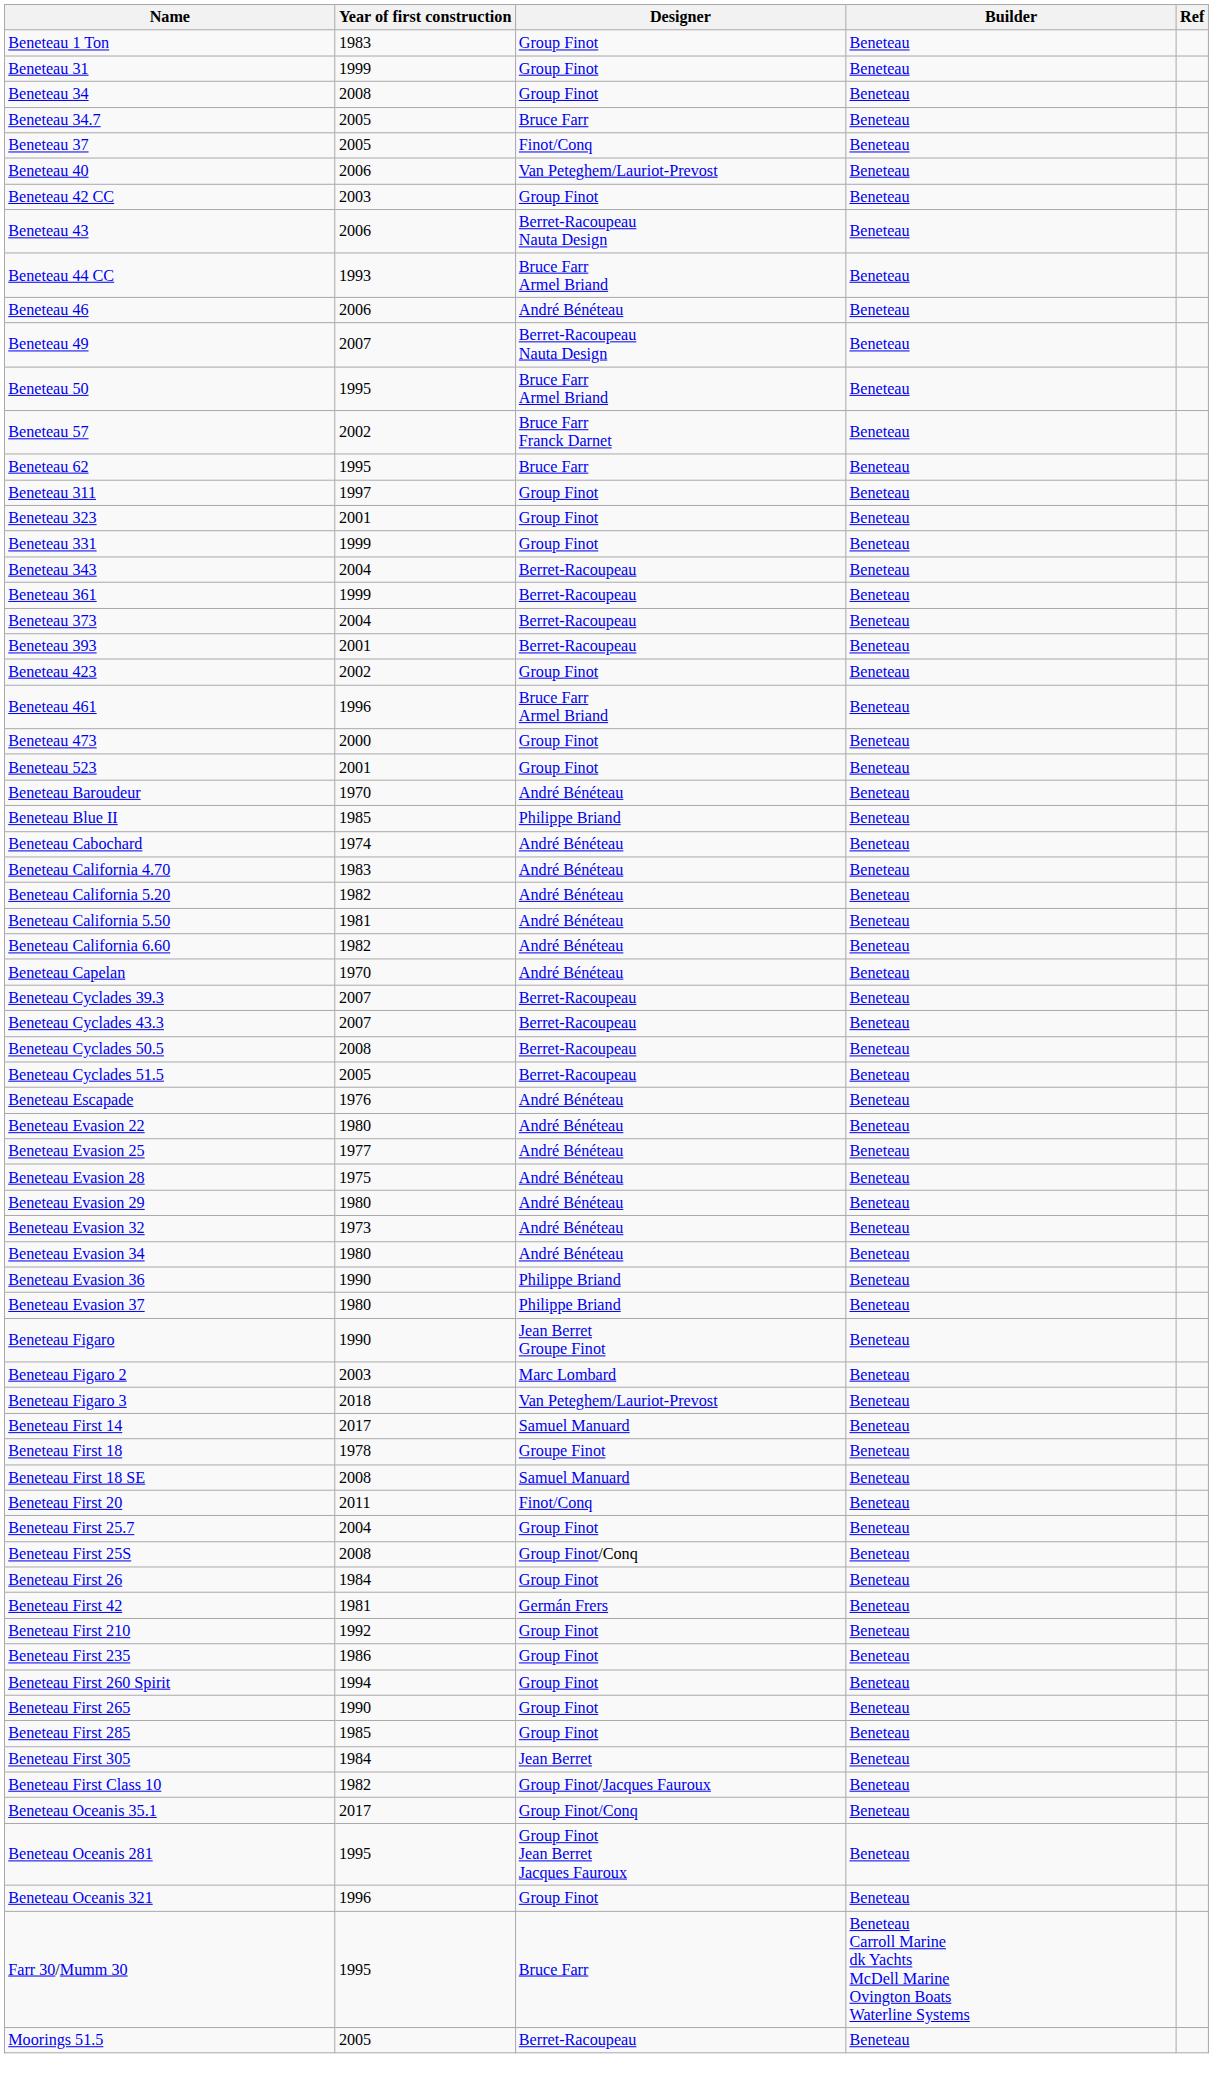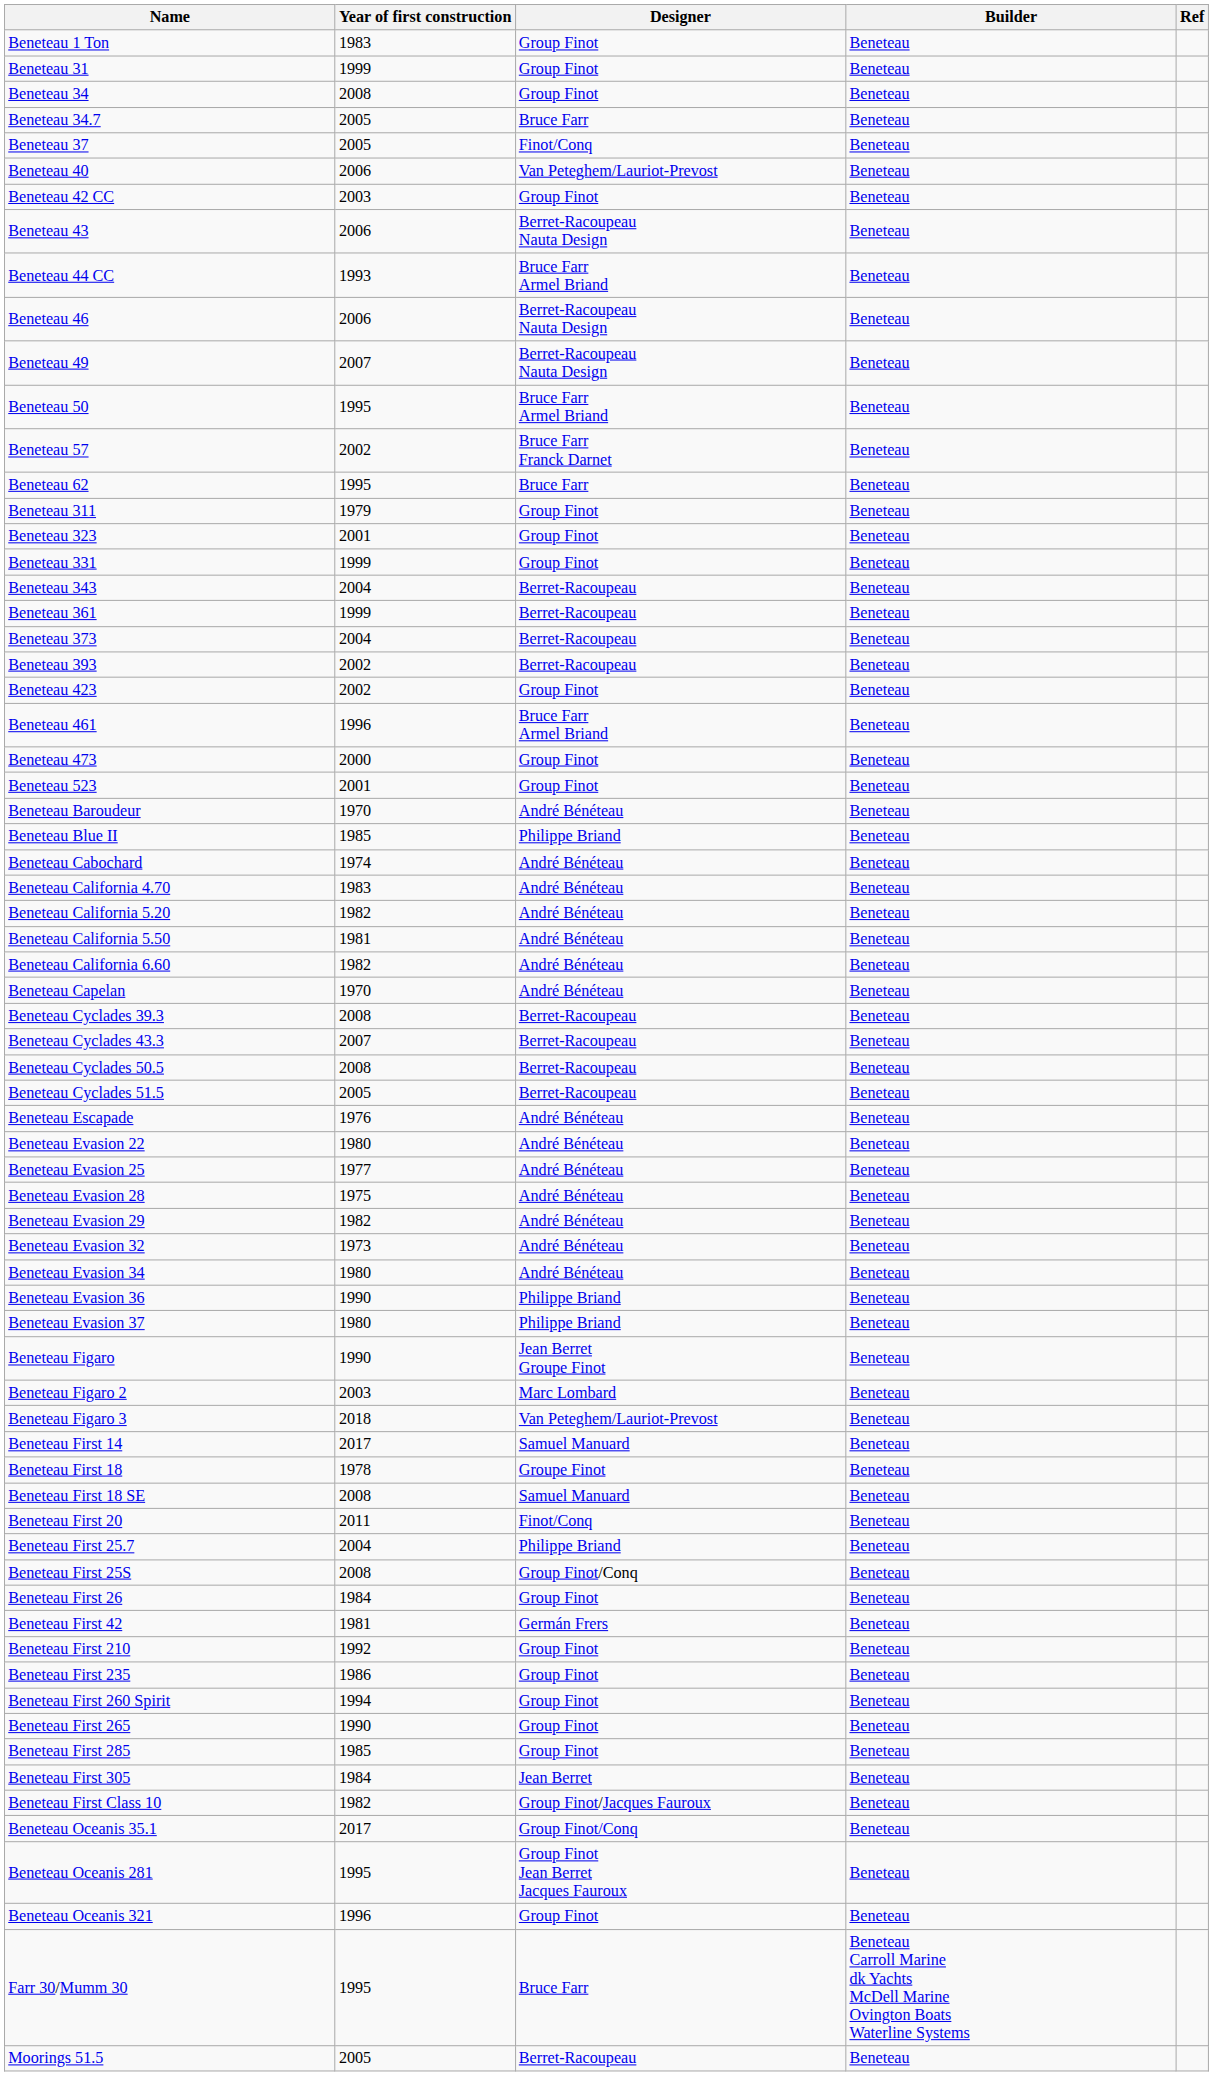Beneteau 46 | Designer: André Bénéteau -> Berret-Racoupeau Nauta Design
Beneteau 311 | Year of first construction: 1997 -> 1979
Beneteau 393 | Year of first construction: 2001 -> 2002
Beneteau Cyclades 39.3 | Year of first construction: 2007 -> 2008
Beneteau Evasion 29 | Year of first construction: 1980 -> 1982
Beneteau First 25.7 | Designer: Group Finot -> Philippe Briand
